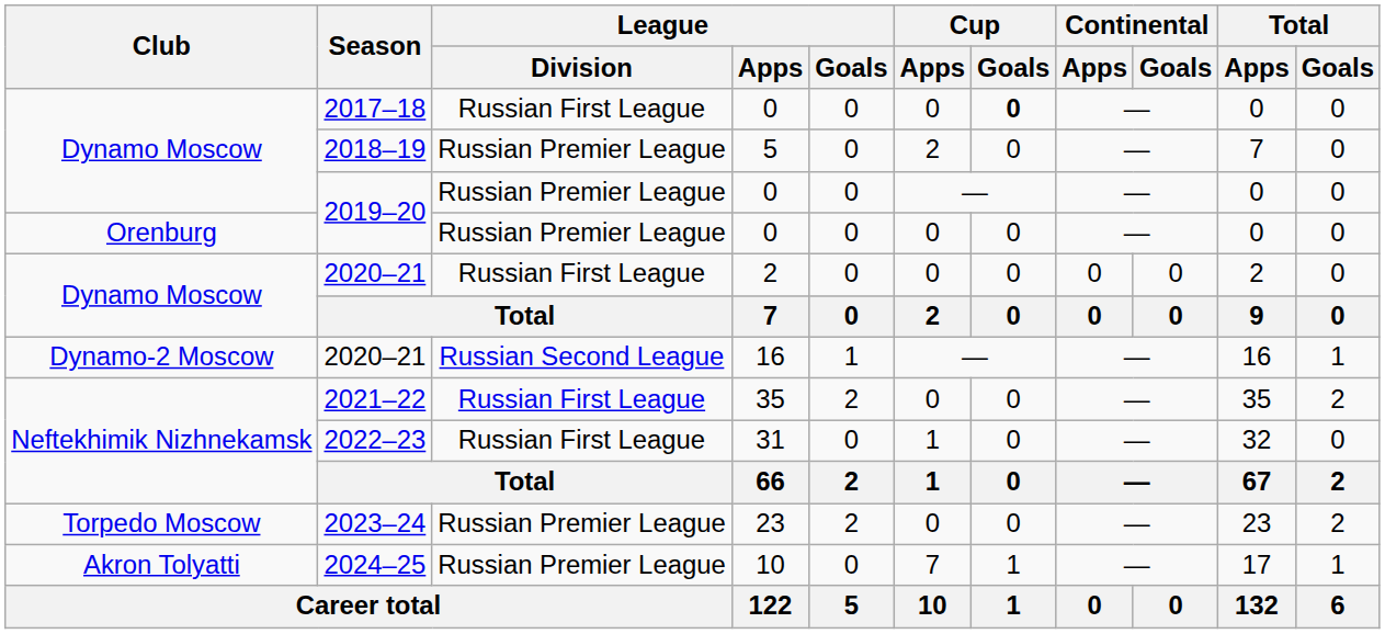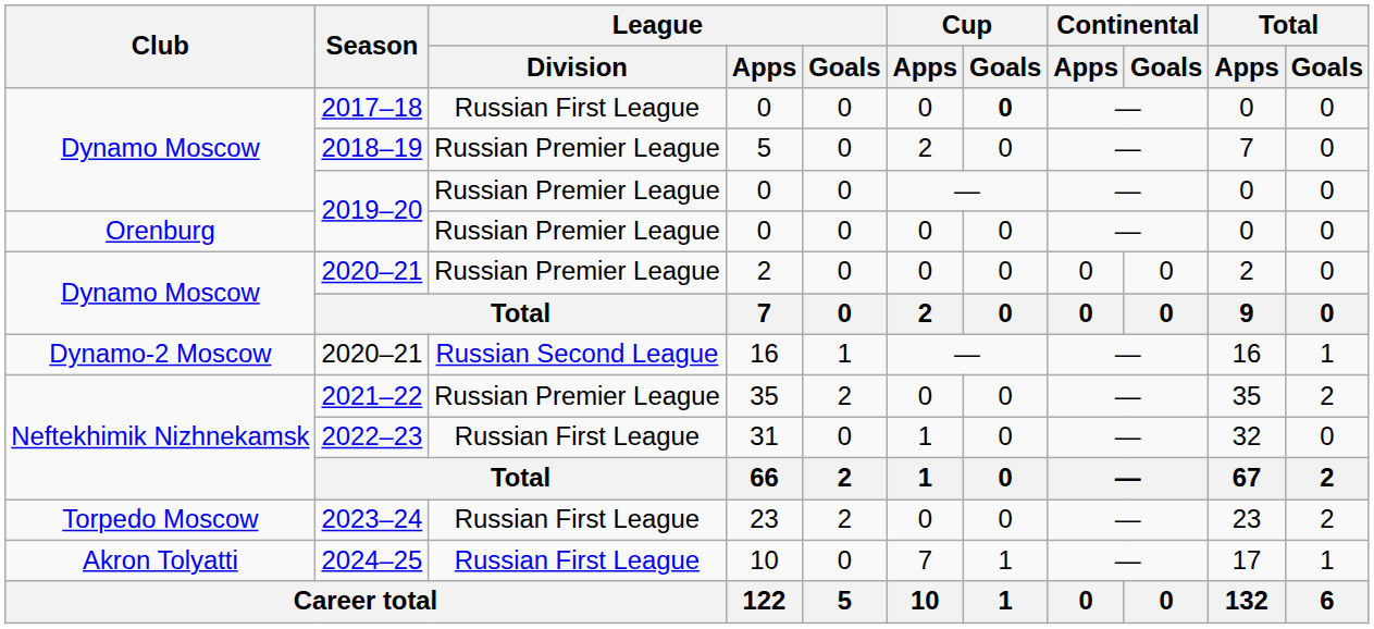Dynamo Moscow / 2020–21 | League / Division: Russian First League -> Russian Premier League
2021–22 | League / Division: Russian First League -> Russian Premier League
2023–24 | League / Division: Russian Premier League -> Russian First League
2024–25 | League / Division: Russian Premier League -> Russian First League
